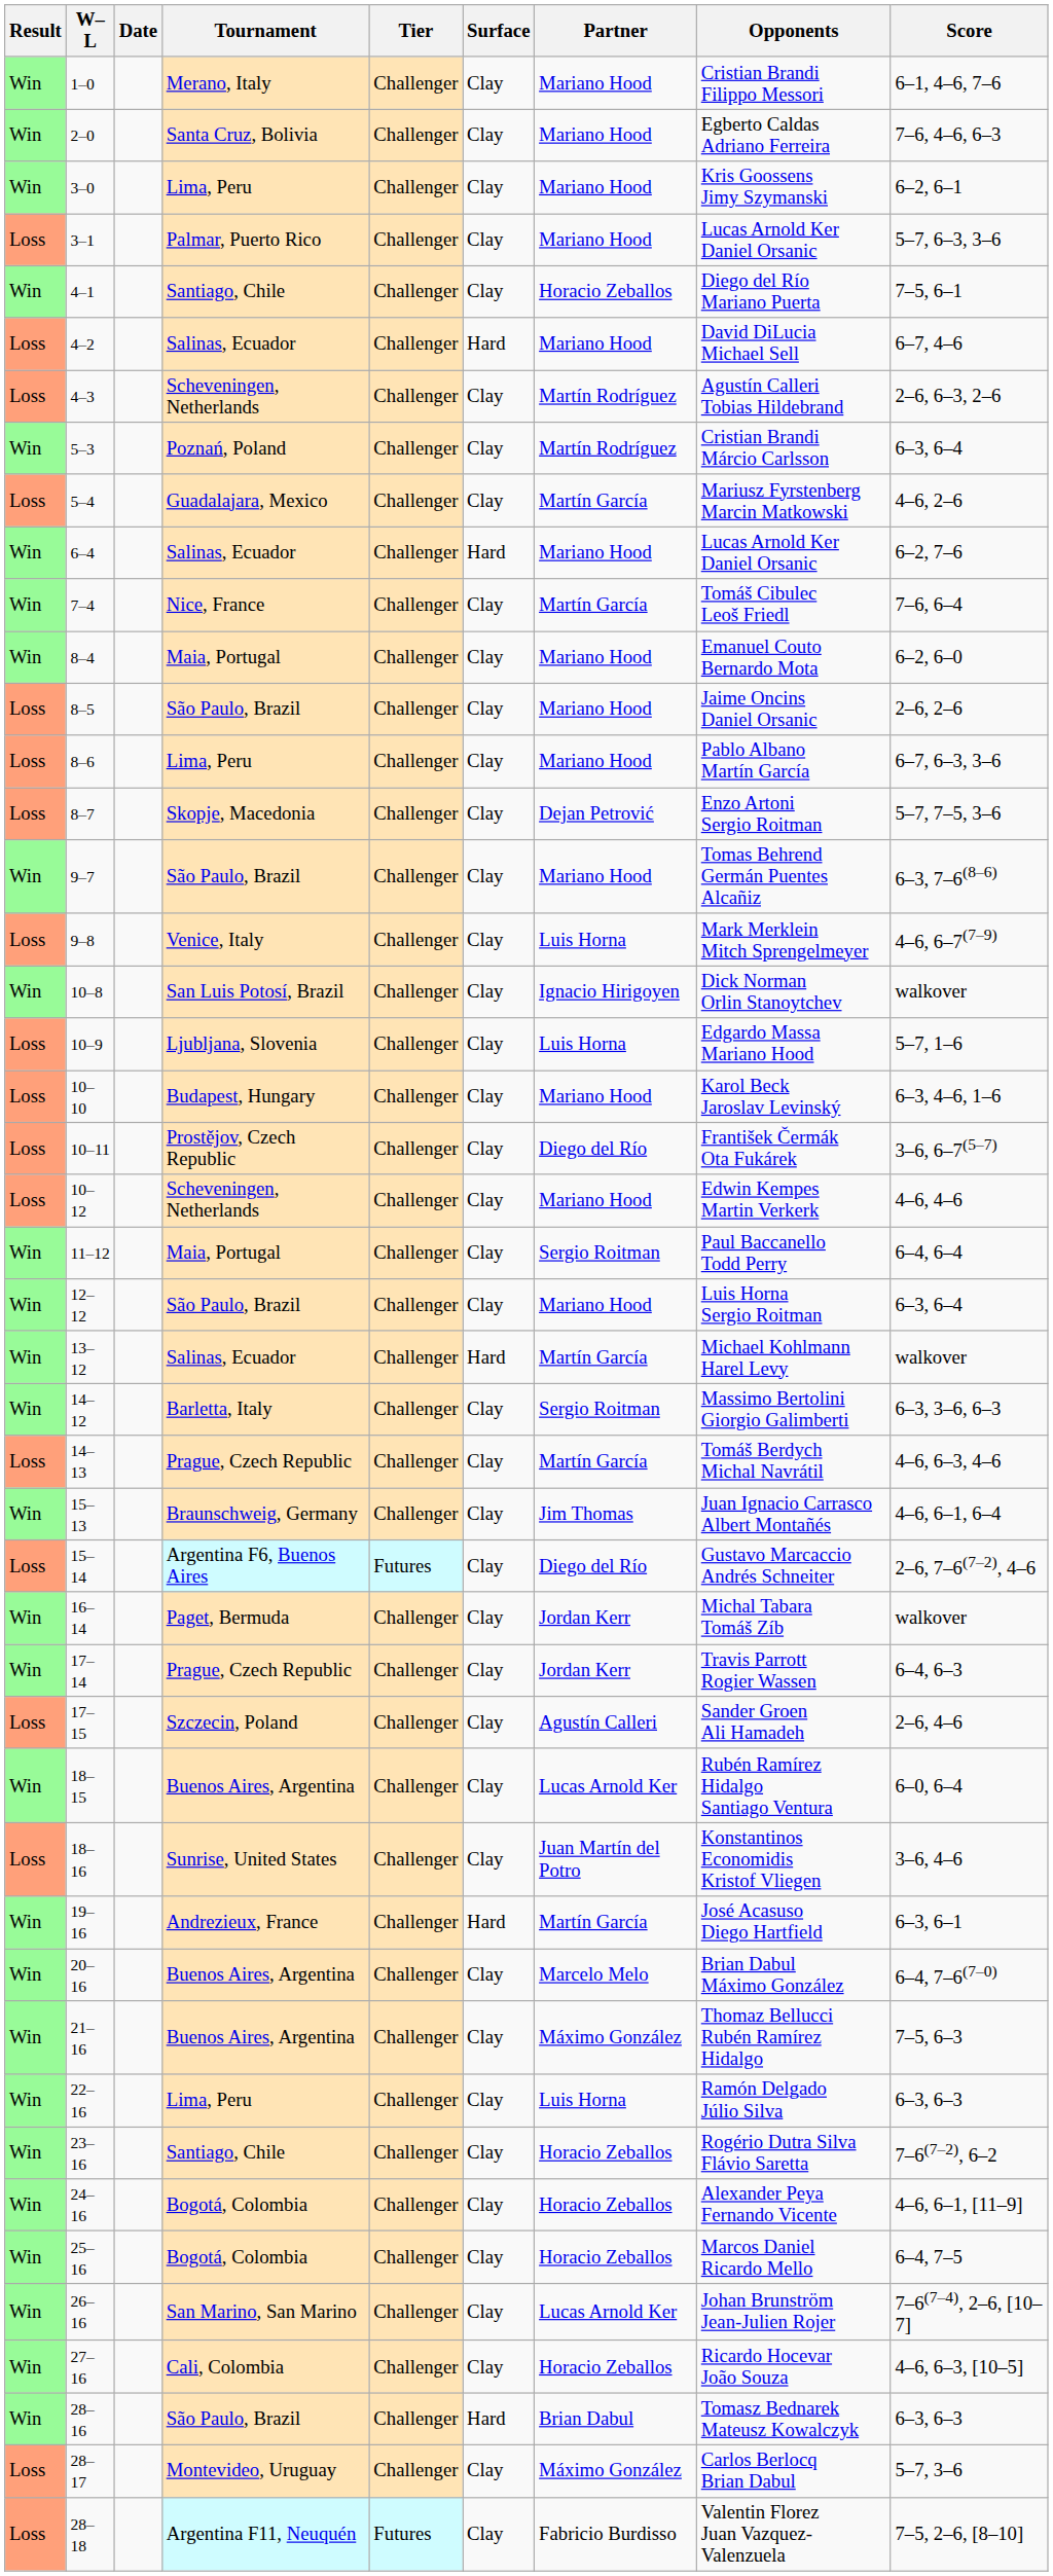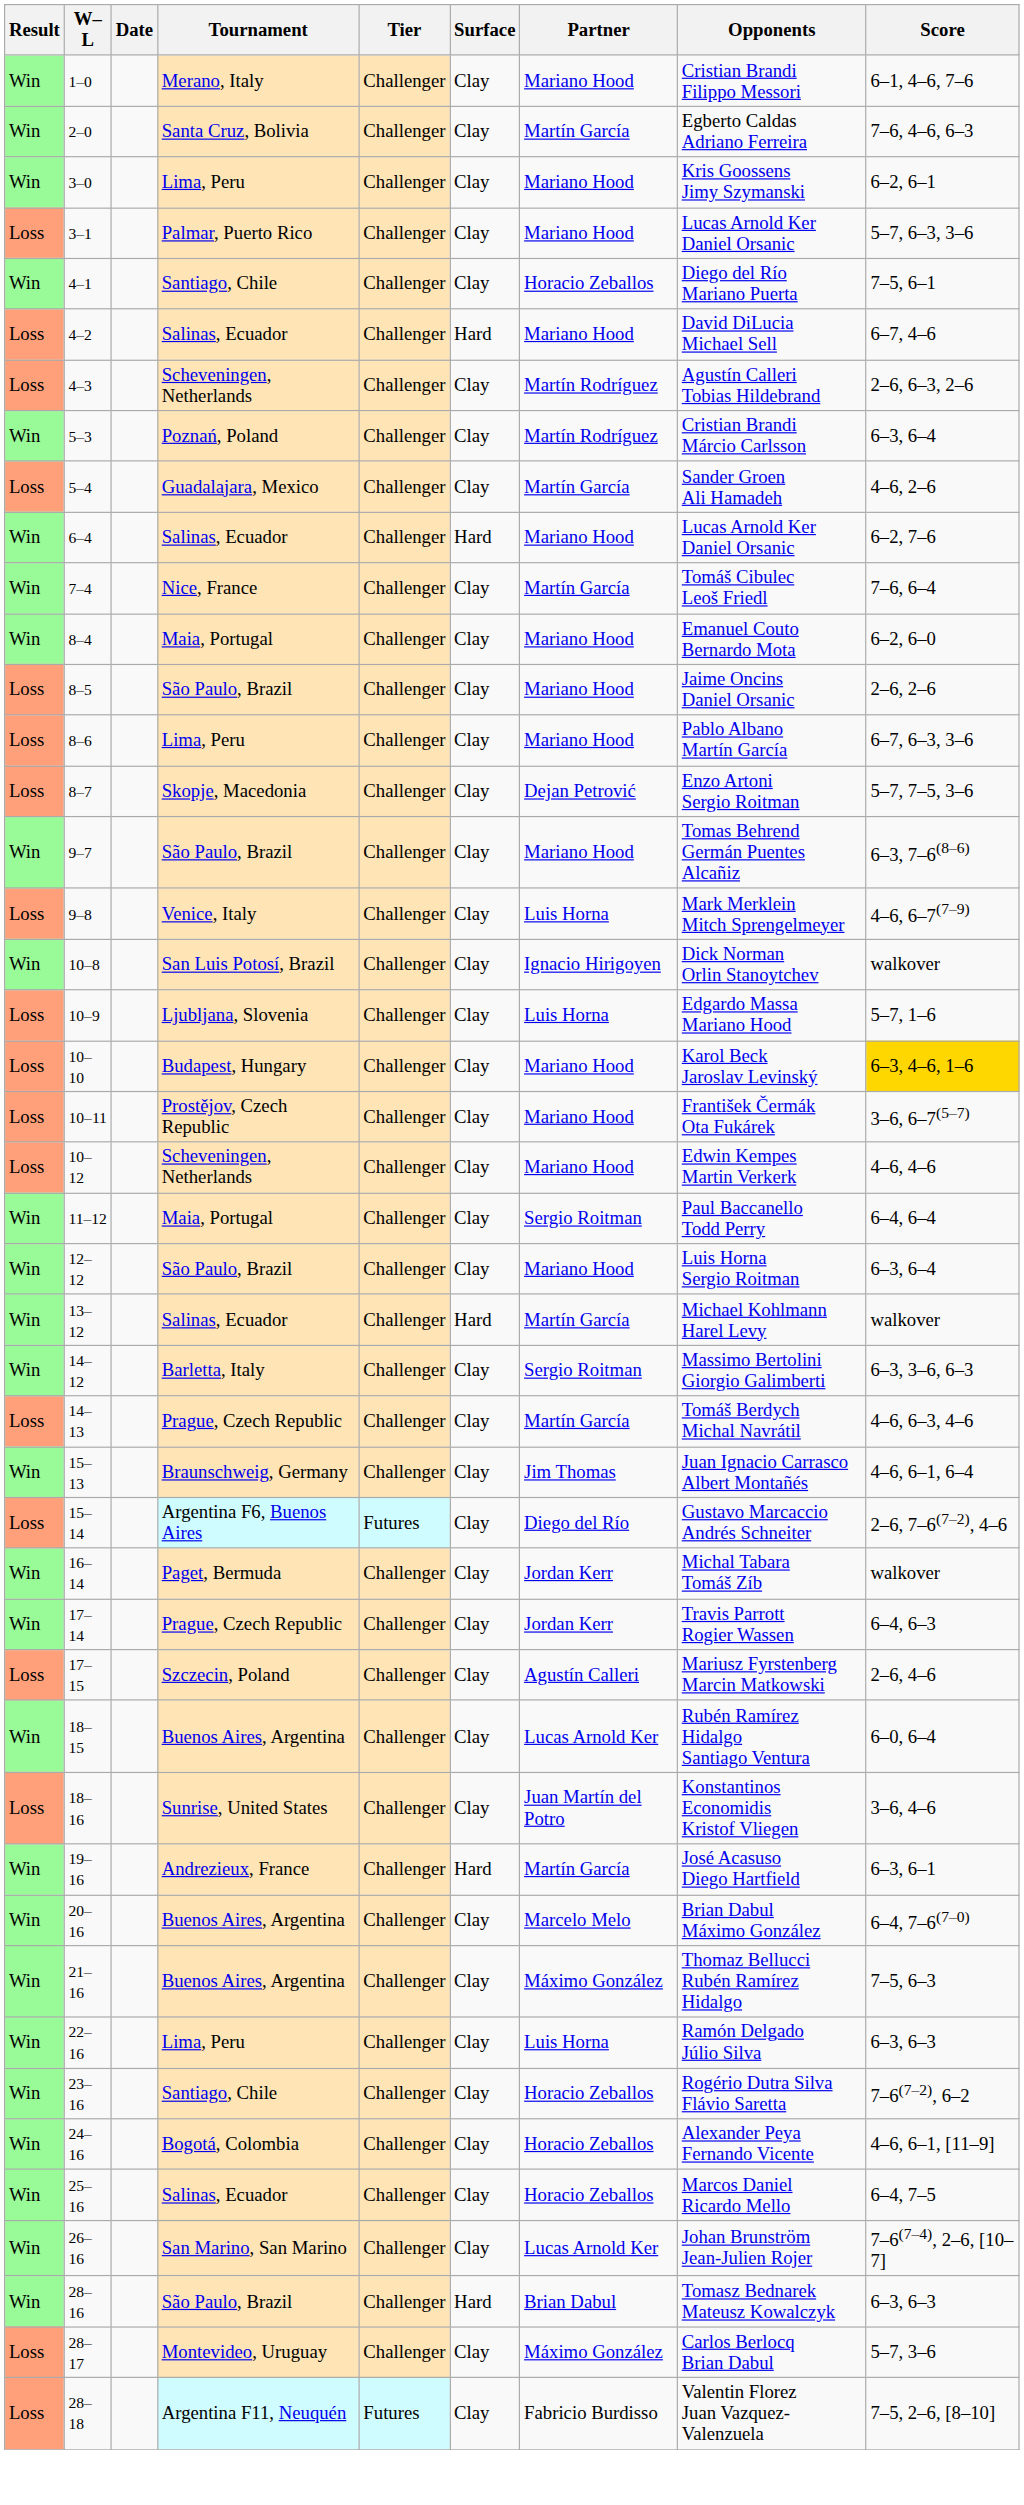2–0 | Partner: Mariano Hood -> Martín García
5–4 | Opponents: Mariusz Fyrstenberg Marcin Matkowski -> Sander Groen Ali Hamadeh
10–10 | Score: no background -> gold background
10–11 | Partner: Diego del Río -> Mariano Hood
17–15 | Opponents: Sander Groen Ali Hamadeh -> Mariusz Fyrstenberg Marcin Matkowski
25–16 | Tournament: Bogotá, Colombia -> Salinas, Ecuador
- row: Win | 27–16 | Cali, Colombia | Challenger | Clay | Horacio Zeballos | Ricardo Hocevar João Souza | 4–6, 6–3, [10–5]
